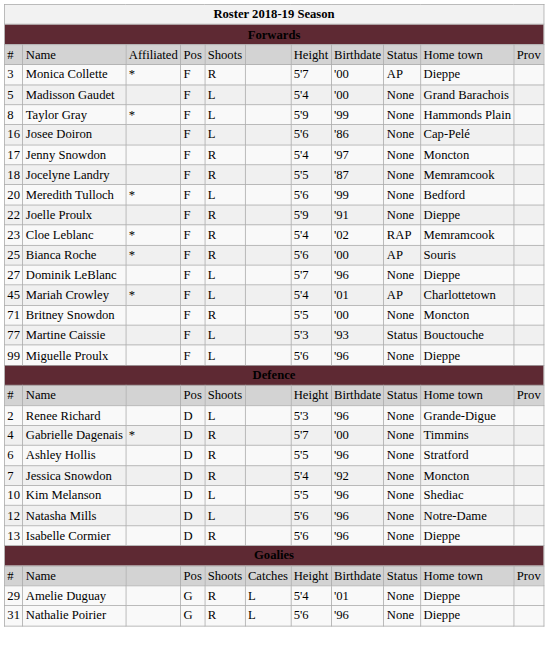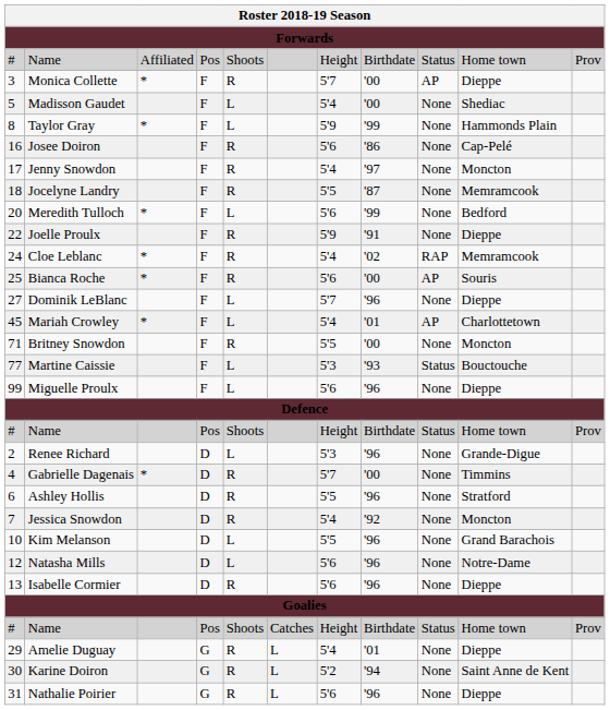Madisson Gaudet | column 10: Grand Barachois -> Shediac
Josee Doiron | column 5: L -> R
Cloe Leblanc | column 1: 23 -> 24
Kim Melanson | column 10: Shediac -> Grand Barachois
+ row: 30 | Karine Doiron | G | R | L | 5'2 | '94 | None | Saint Anne de Kent
